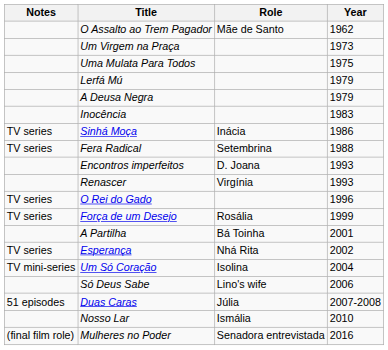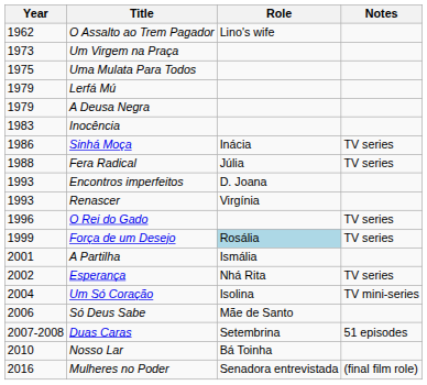columns swapped: Year <-> Notes
O Assalto ao Trem Pagador | Role: Mãe de Santo -> Lino's wife
Fera Radical | Role: Setembrina -> Júlia
Força de um Desejo | Role: no background -> lightblue background
A Partilha | Role: Bá Toinha -> Ismália
Só Deus Sabe | Role: Lino's wife -> Mãe de Santo
Duas Caras | Role: Júlia -> Setembrina
Nosso Lar | Role: Ismália -> Bá Toinha
